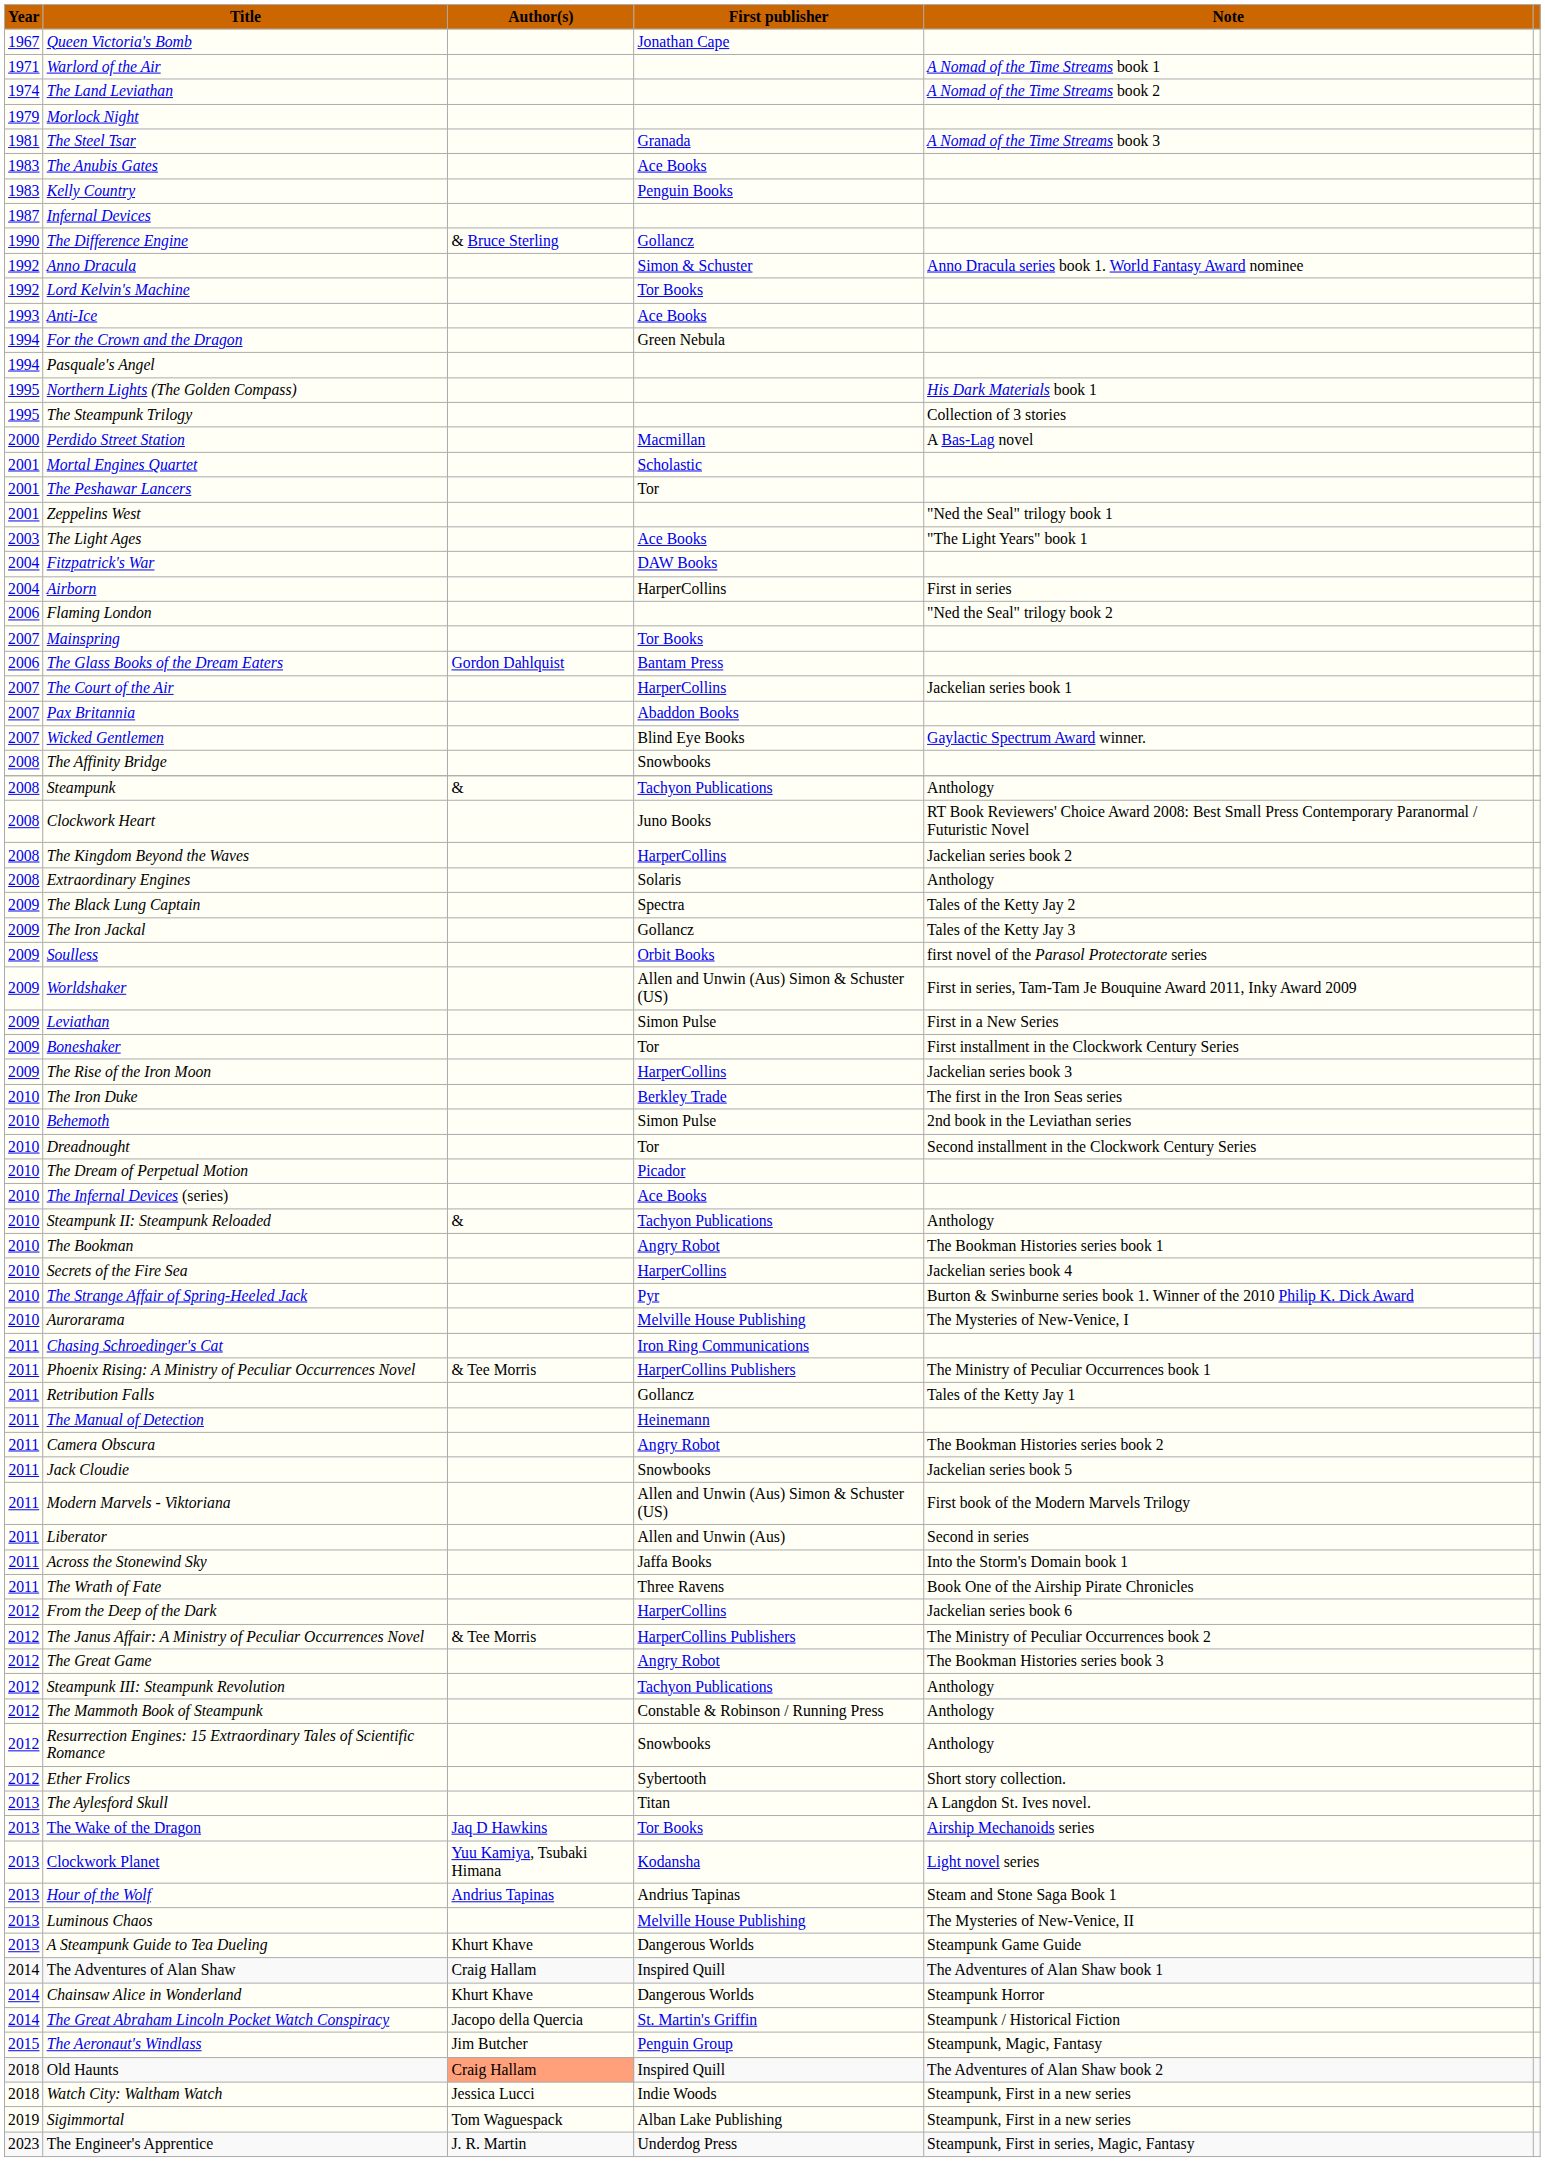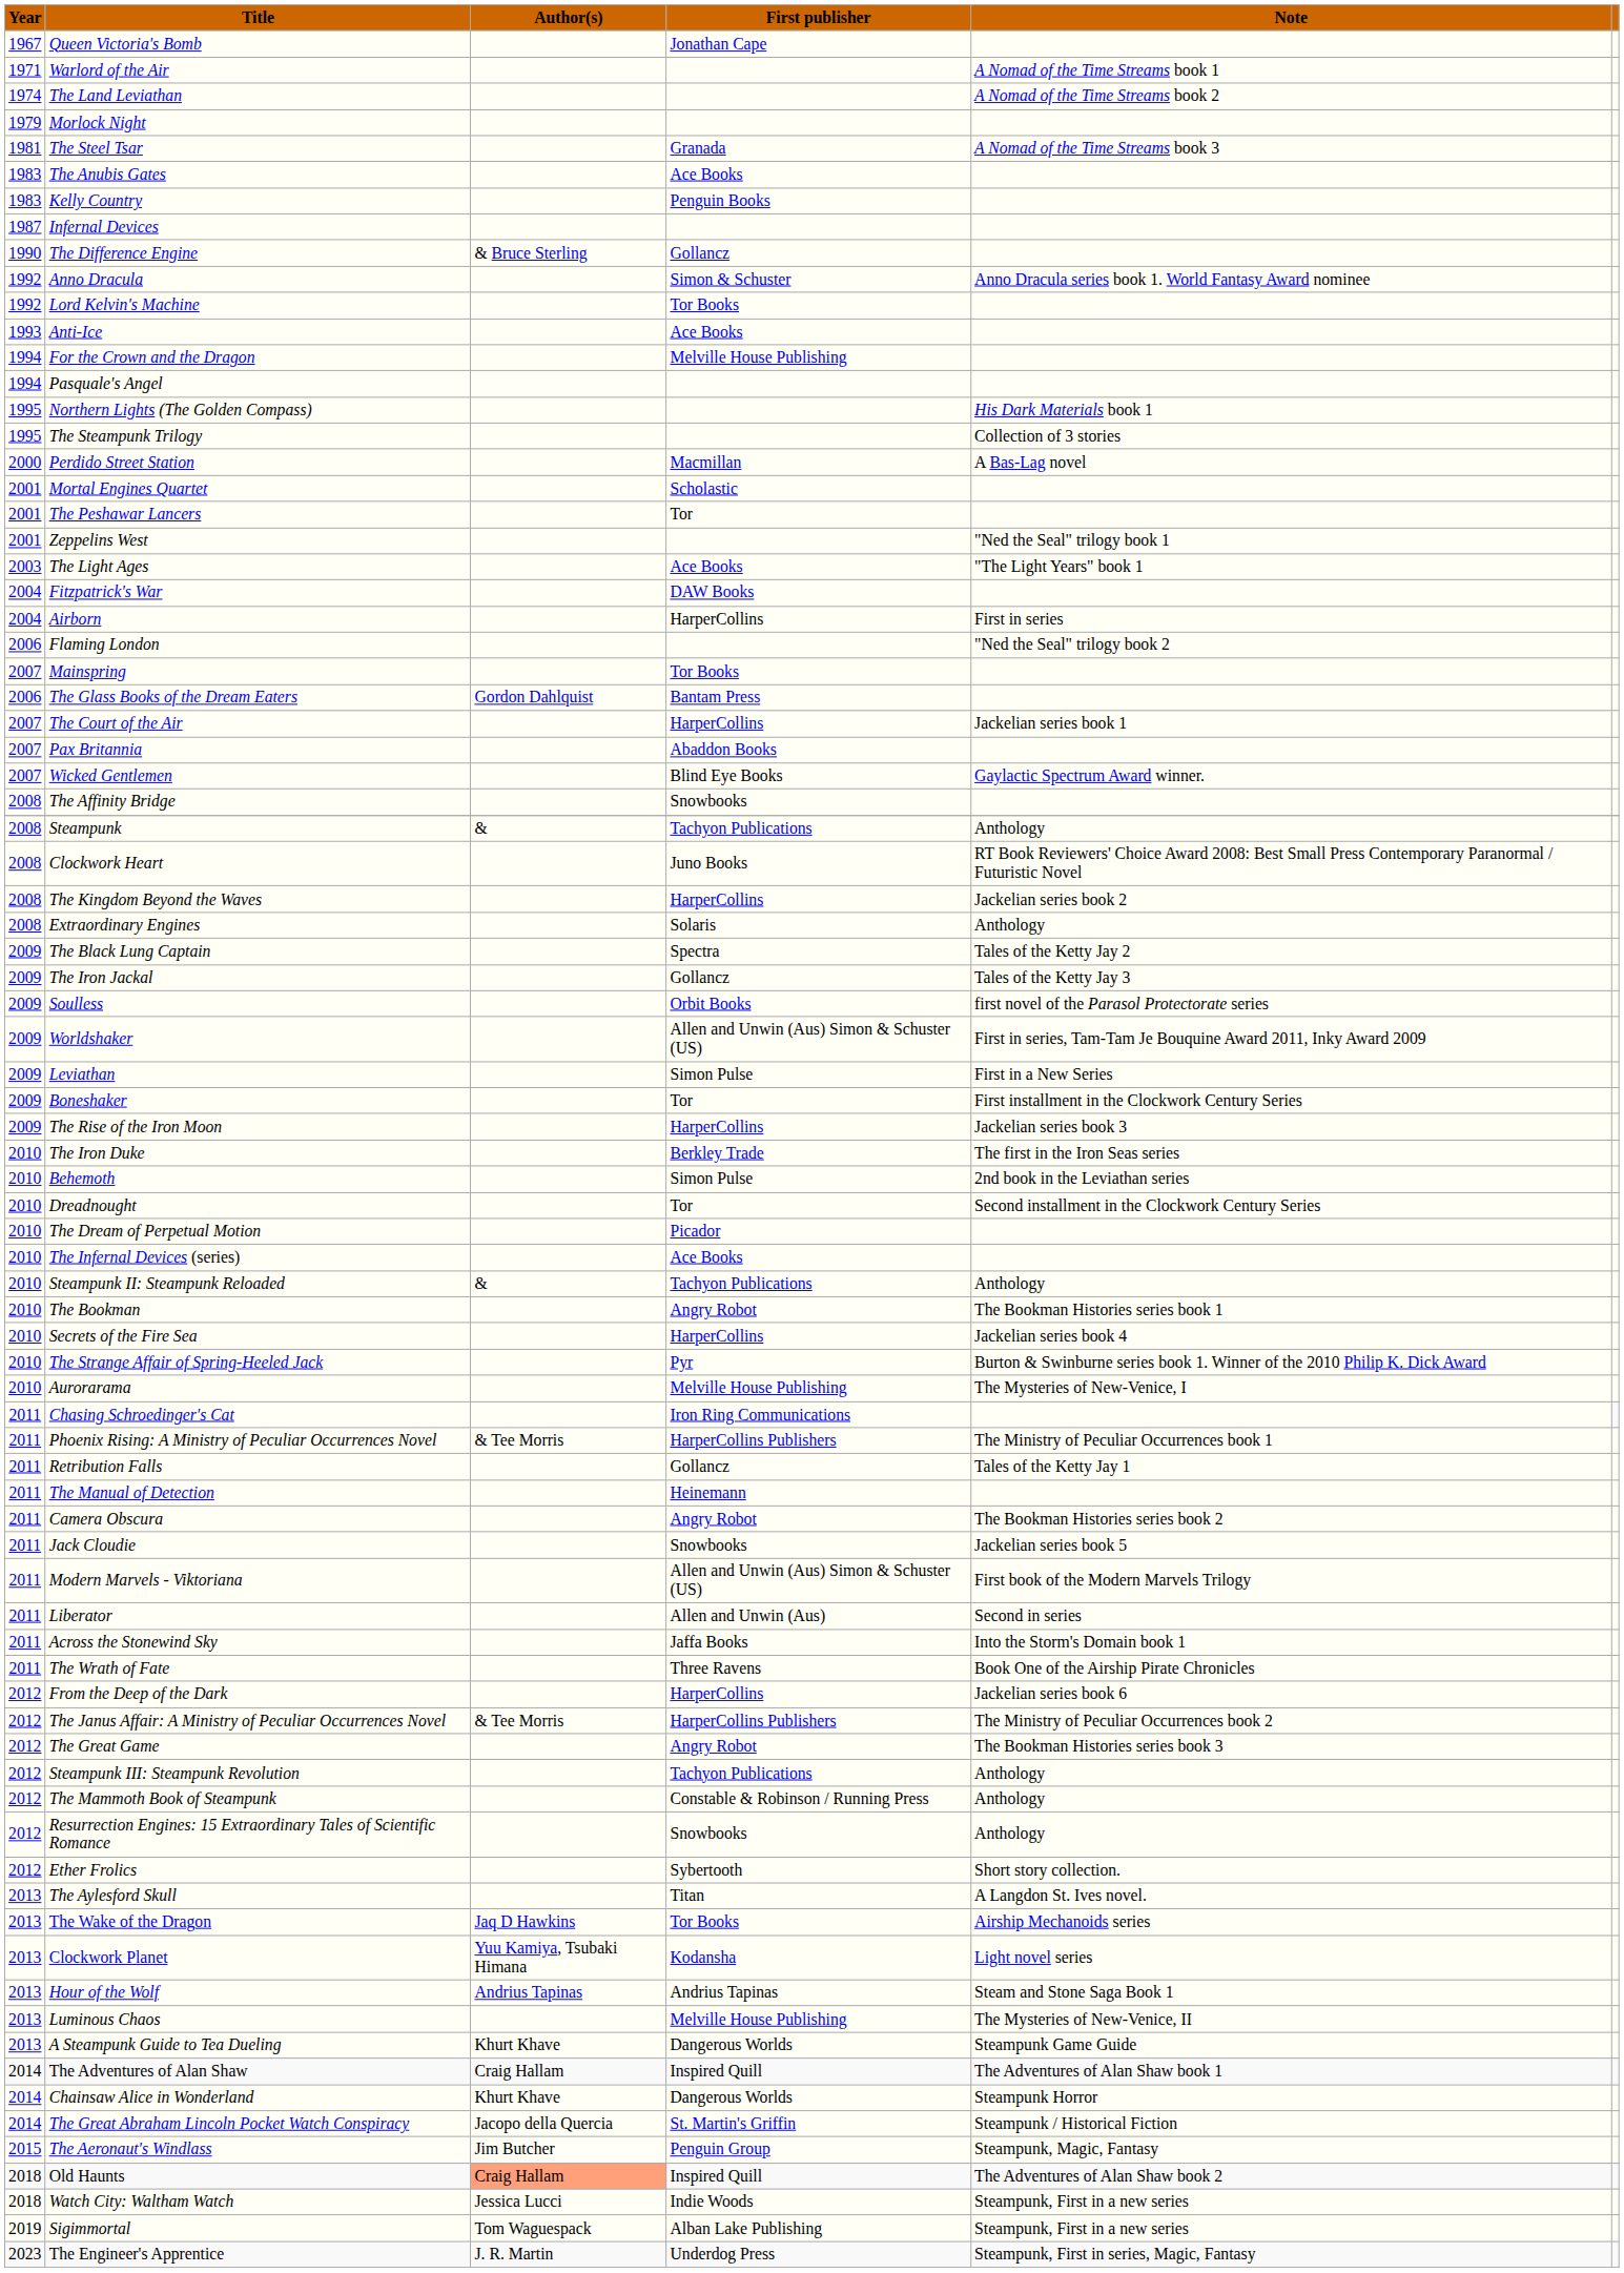For the Crown and the Dragon | First publisher: Green Nebula -> Melville House Publishing
